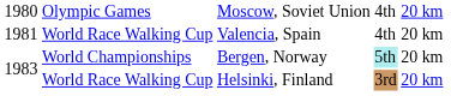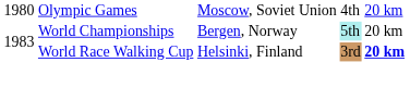- row: 1981 | World Race Walking Cup | Valencia, Spain | 4th | 20 km
Helsinki, Finland | column 5: normal -> bold
